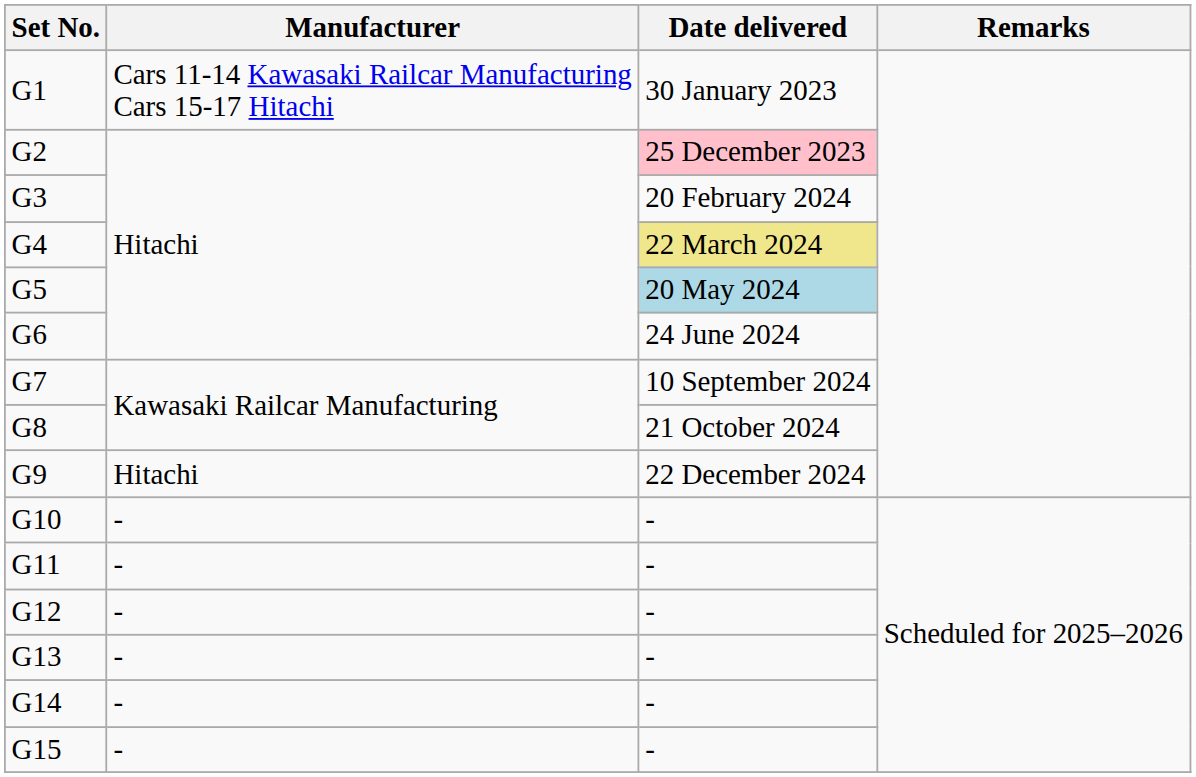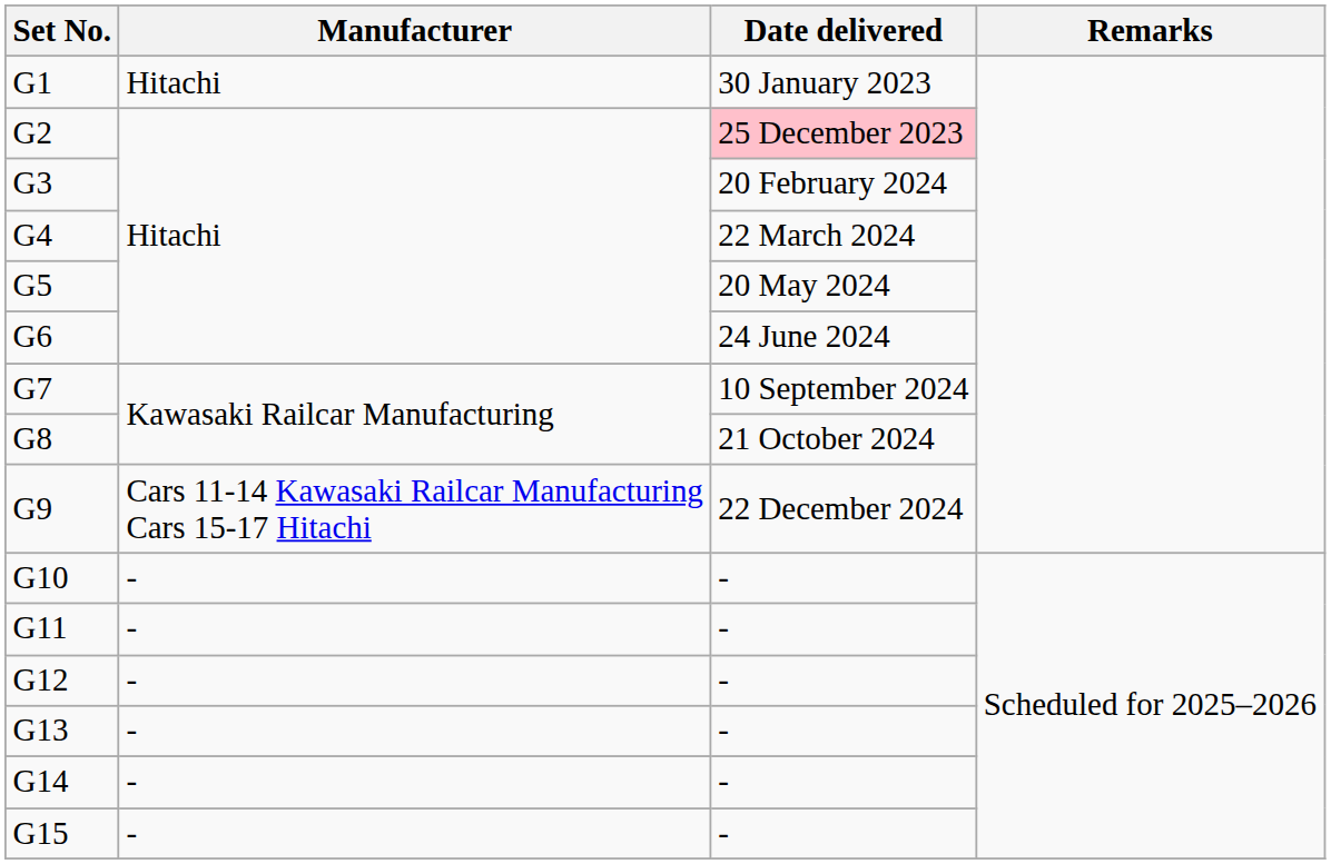G1 | Manufacturer: Cars 11-14 Kawasaki Railcar Manufacturing Cars 15-17 Hitachi -> Hitachi
G4 | Date delivered: khaki background -> no background
G5 | Date delivered: lightblue background -> no background
G9 | Manufacturer: Hitachi -> Cars 11-14 Kawasaki Railcar Manufacturing Cars 15-17 Hitachi
